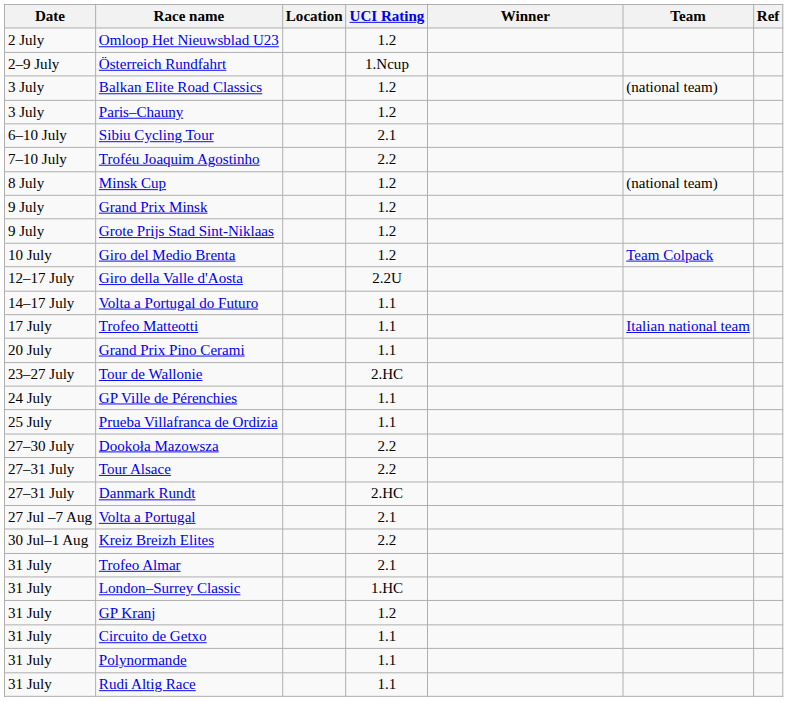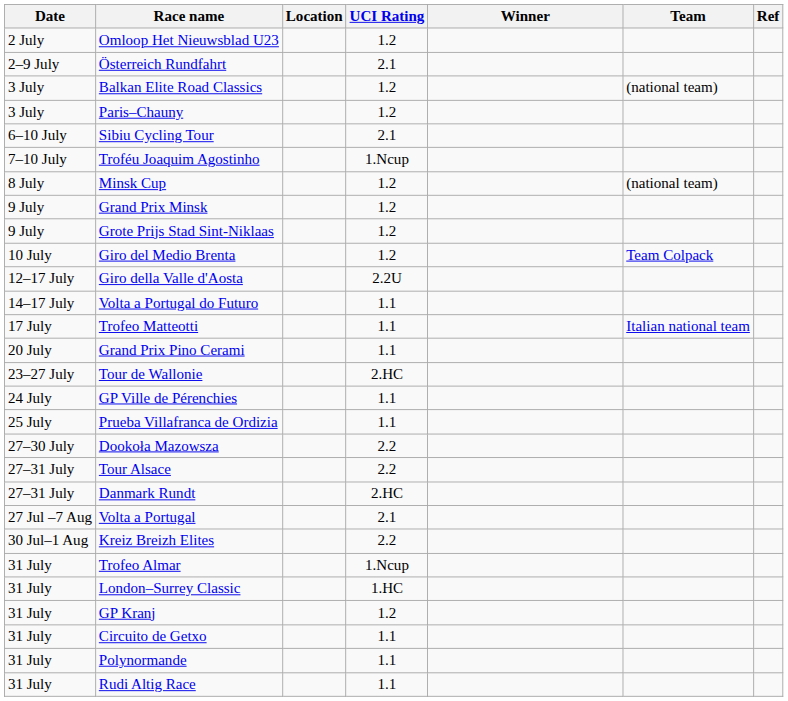Österreich Rundfahrt | UCI Rating: 1.Ncup -> 2.1
Troféu Joaquim Agostinho | UCI Rating: 2.2 -> 1.Ncup
Trofeo Almar | UCI Rating: 2.1 -> 1.Ncup
